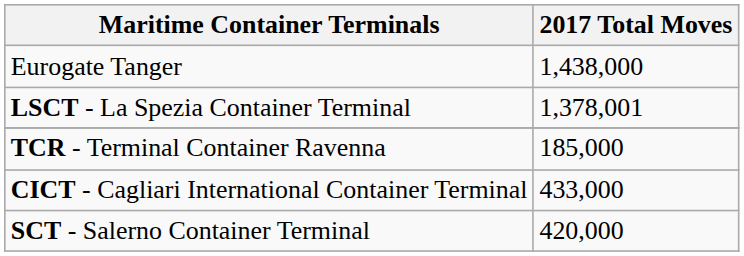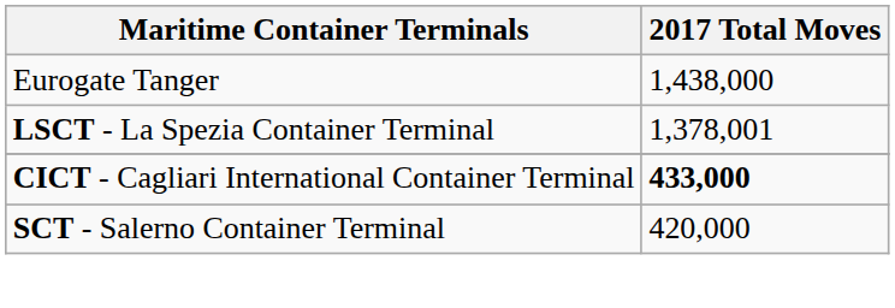- row: TCR - Terminal Container Ravenna | 185,000
CICT - Cagliari International Container Terminal | 2017 Total Moves: normal -> bold
